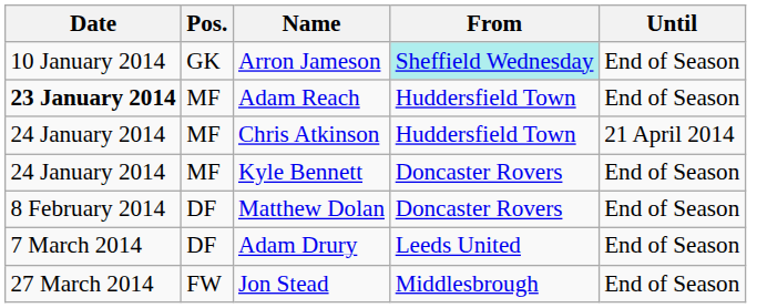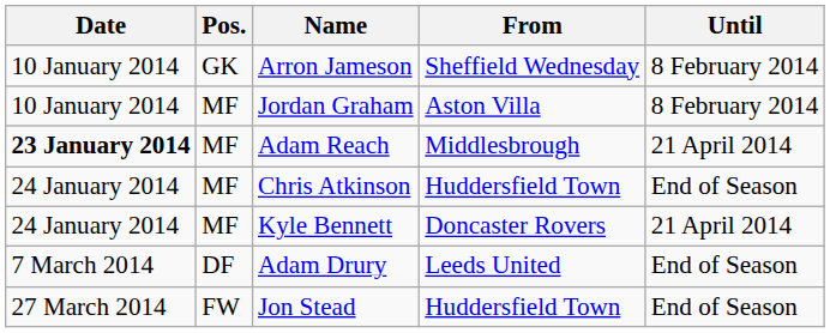Arron Jameson | From: paleturquoise background -> no background
Arron Jameson | Until: End of Season -> 8 February 2014
+ row: 10 January 2014 | MF | Jordan Graham | Aston Villa | 8 February 2014
Adam Reach | From: Huddersfield Town -> Middlesbrough
Adam Reach | Until: End of Season -> 21 April 2014
Chris Atkinson | Until: 21 April 2014 -> End of Season
Kyle Bennett | Until: End of Season -> 21 April 2014
- row: 8 February 2014 | DF | Matthew Dolan | Doncaster Rovers | End of Season
Jon Stead | From: Middlesbrough -> Huddersfield Town
